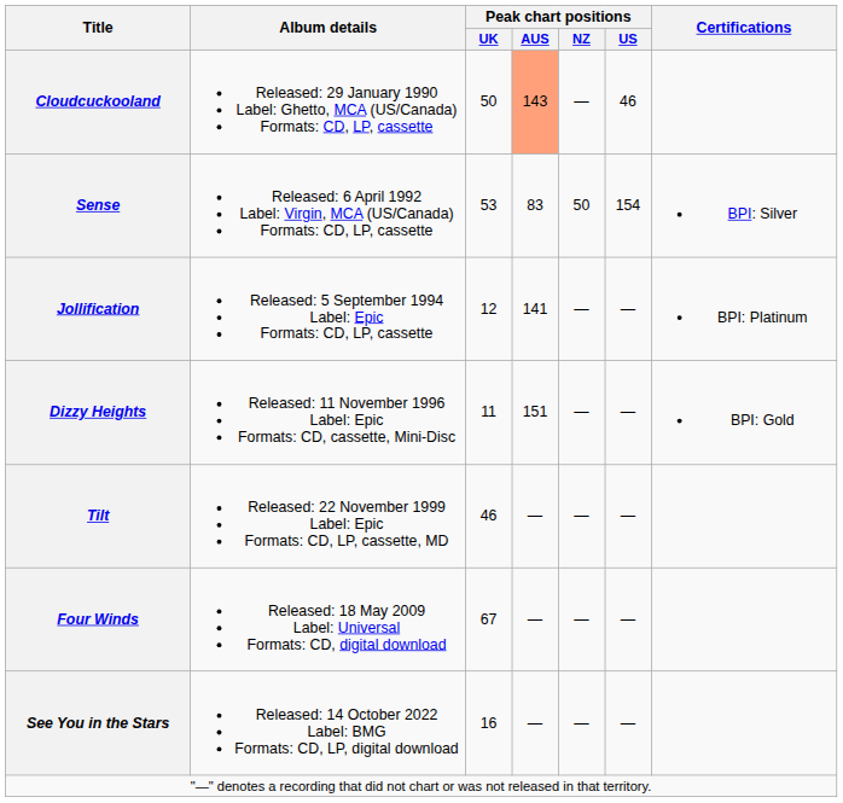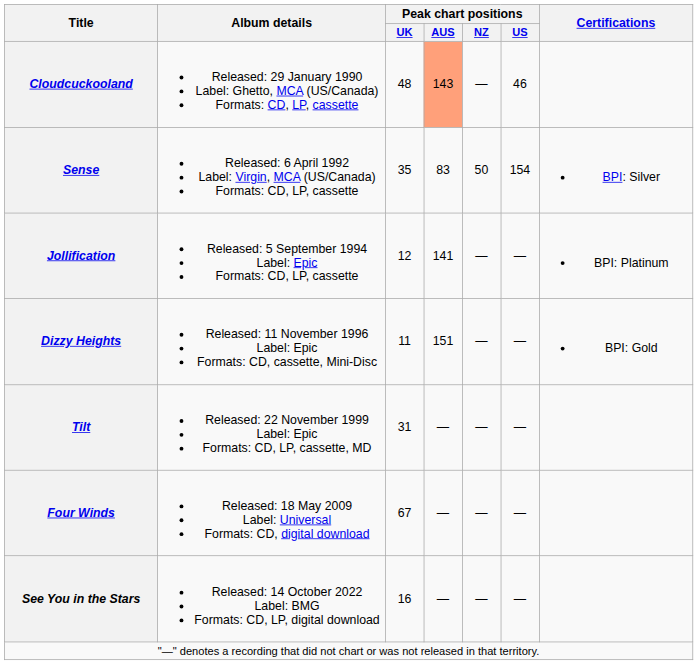Cloudcuckooland | Peak chart positions / UK: 50 -> 48
Sense | Peak chart positions / UK: 53 -> 35
Tilt | Peak chart positions / UK: 46 -> 31
